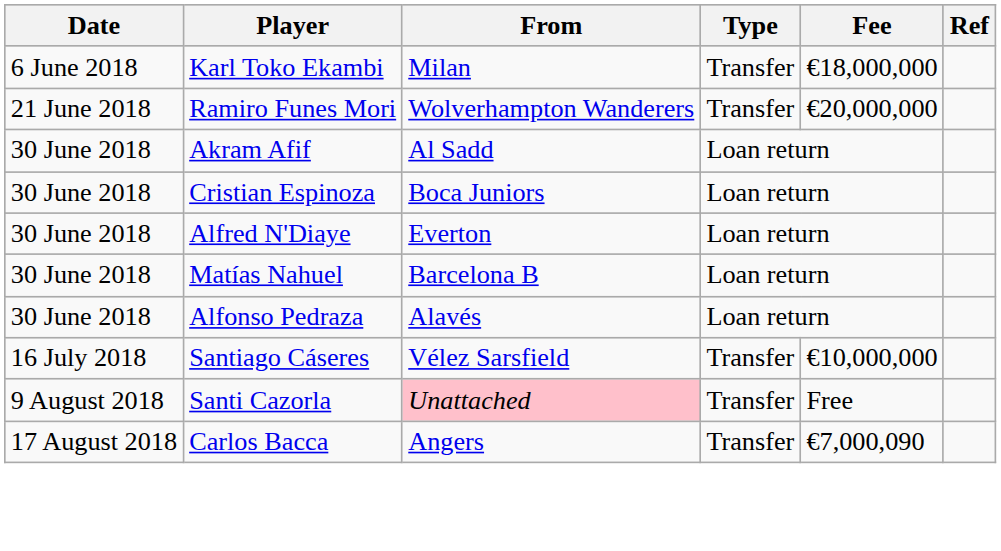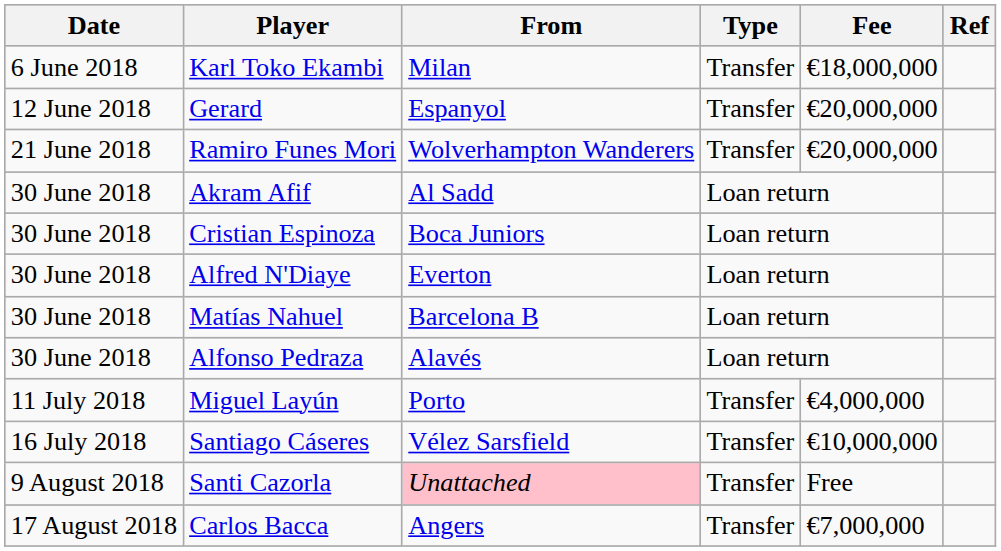+ row: 12 June 2018 | Gerard | Espanyol | Transfer | €20,000,000
+ row: 11 July 2018 | Miguel Layún | Porto | Transfer | €4,000,000
Carlos Bacca | Fee: €7,000,090 -> €7,000,000
